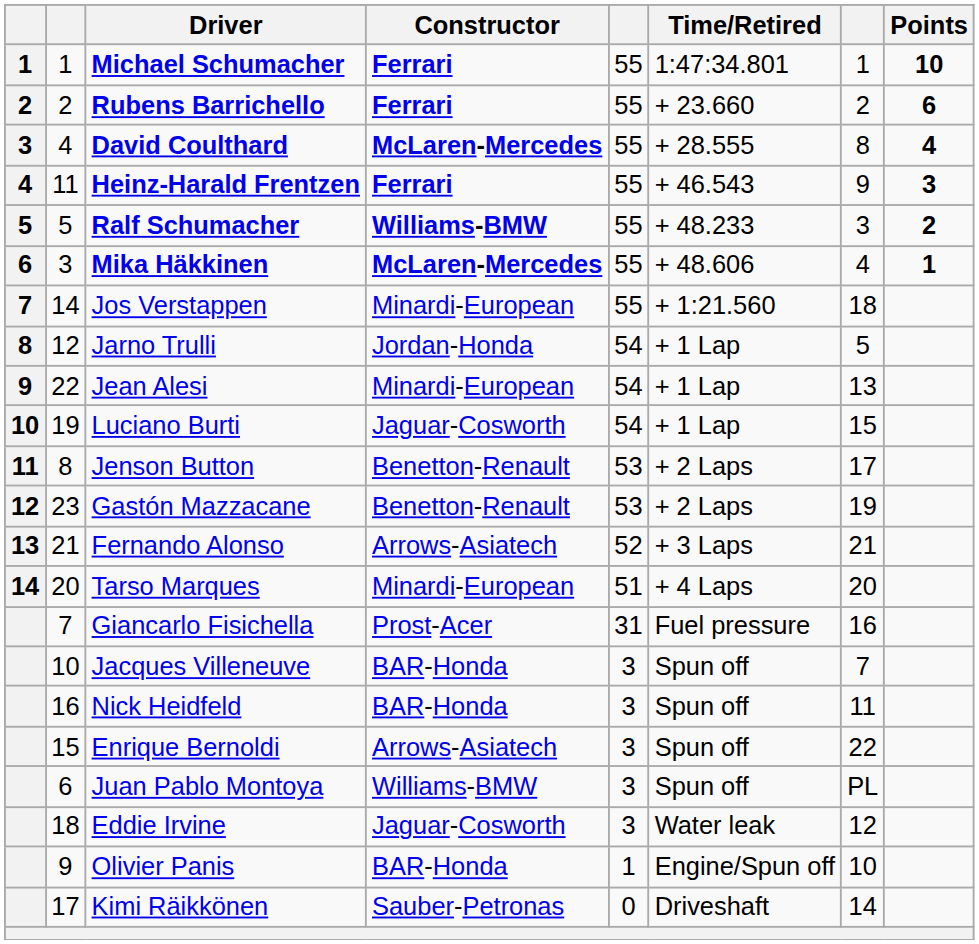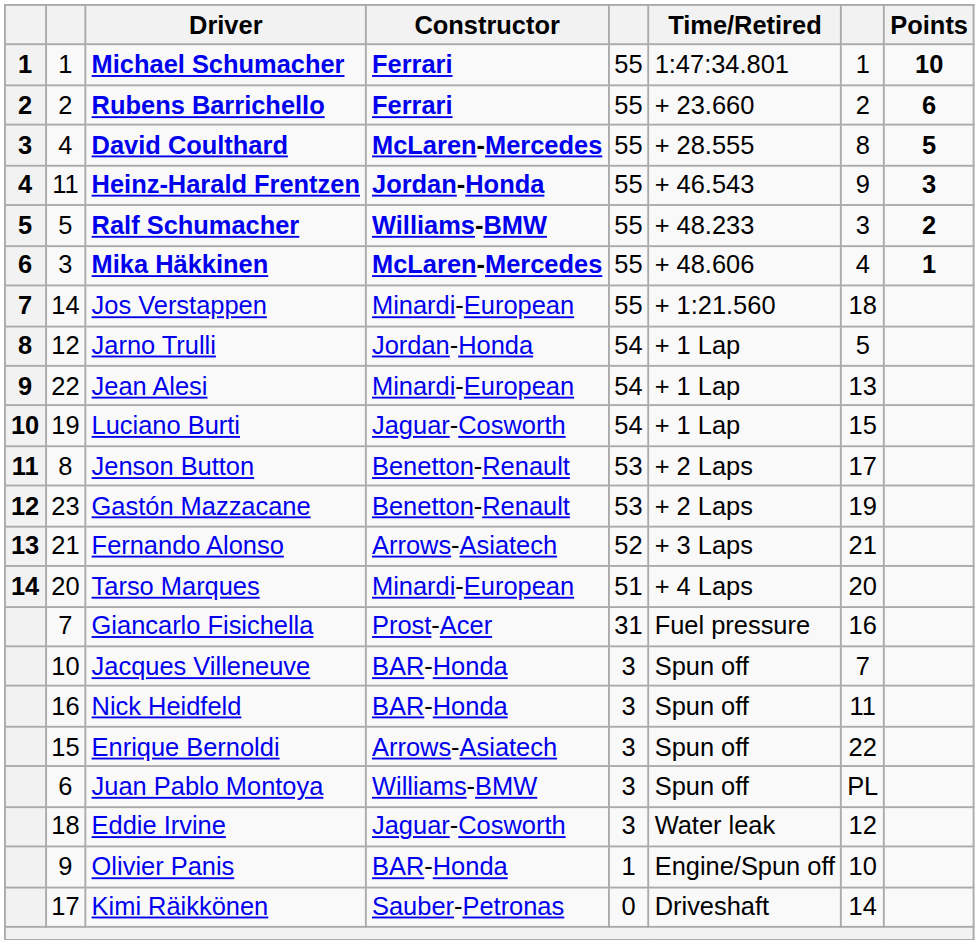David Coulthard | Points: 4 -> 5
Heinz-Harald Frentzen | Constructor: Ferrari -> Jordan-Honda
